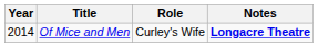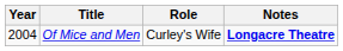Of Mice and Men | Year: 2014 -> 2004
